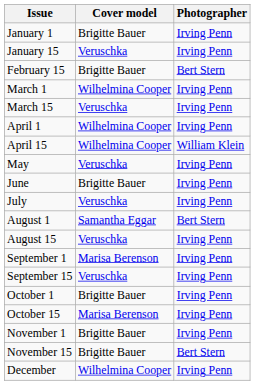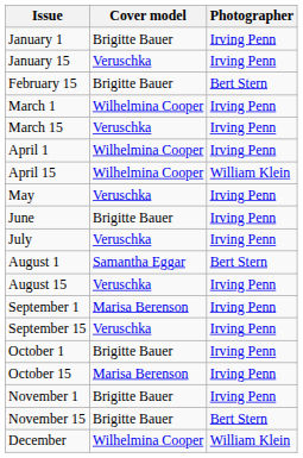December | Photographer: Irving Penn -> William Klein
